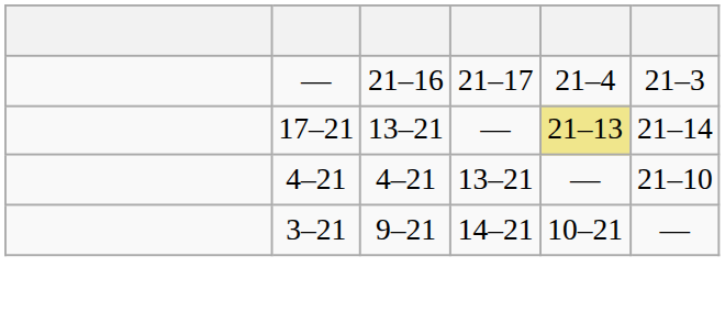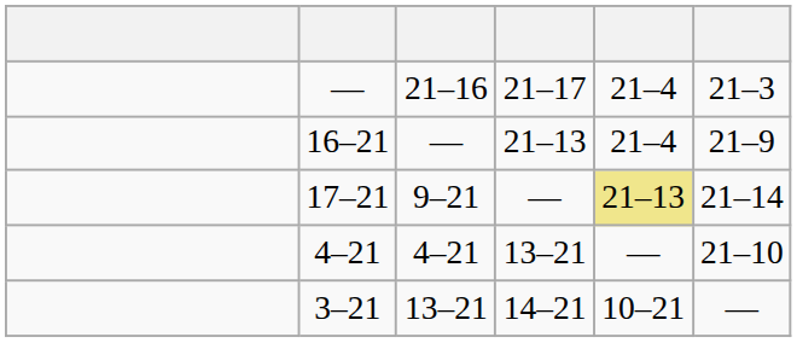+ row: 16–21 | — | 21–13 | 21–4 | 21–9
17–21 | column 3: 13–21 -> 9–21
3–21 | column 3: 9–21 -> 13–21
